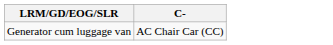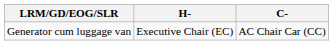+ column: H- | Executive Chair (EC)
